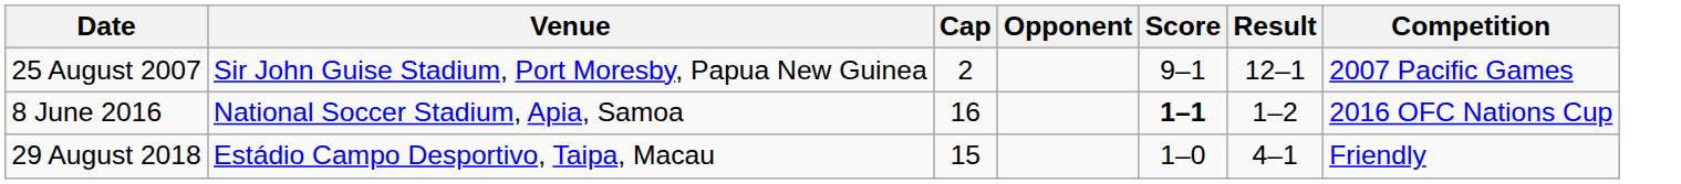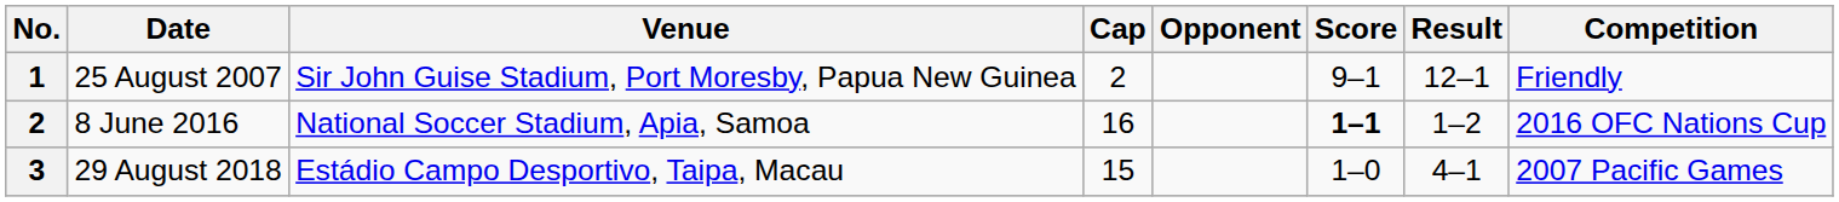+ column: No. | 1 | 2 | 3
25 August 2007 | Competition: 2007 Pacific Games -> Friendly
29 August 2018 | Competition: Friendly -> 2007 Pacific Games
